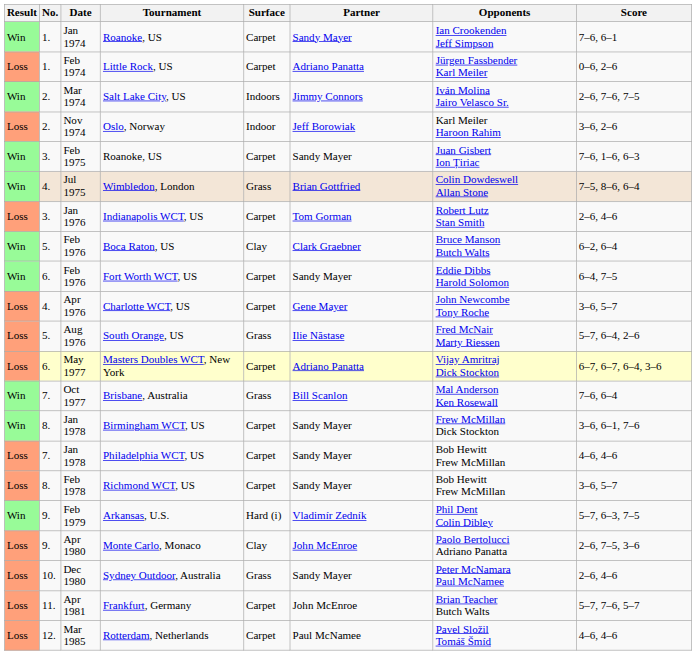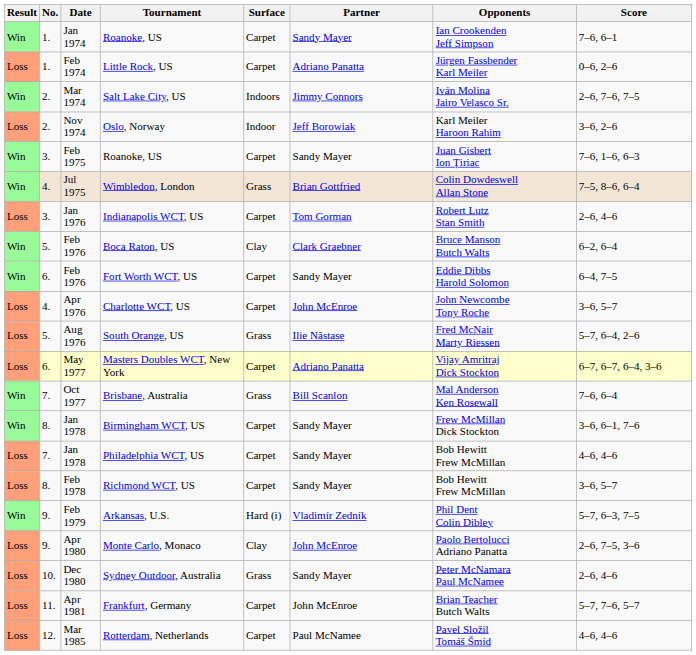Charlotte WCT, US | Partner: Gene Mayer -> John McEnroe
